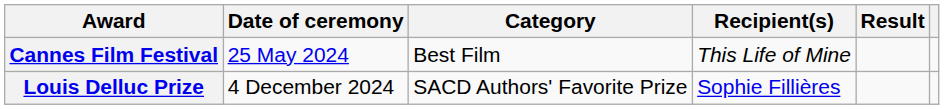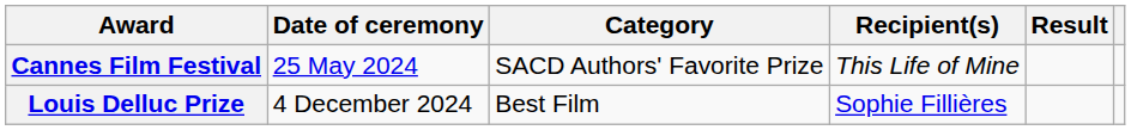Cannes Film Festival | Category: Best Film -> SACD Authors' Favorite Prize
Louis Delluc Prize | Category: SACD Authors' Favorite Prize -> Best Film
